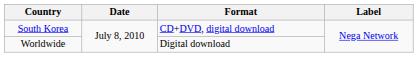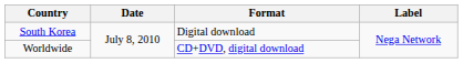South Korea | Format: CD+DVD, digital download -> Digital download
Worldwide | Format: Digital download -> CD+DVD, digital download
